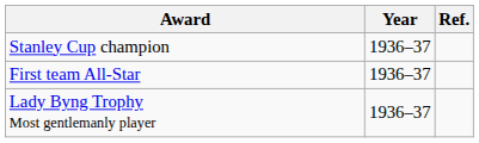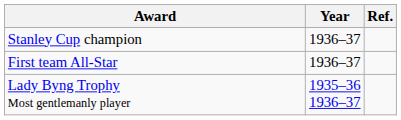Lady Byng Trophy Most gentlemanly player | Year: 1936–37 -> 1935–36 1936–37
